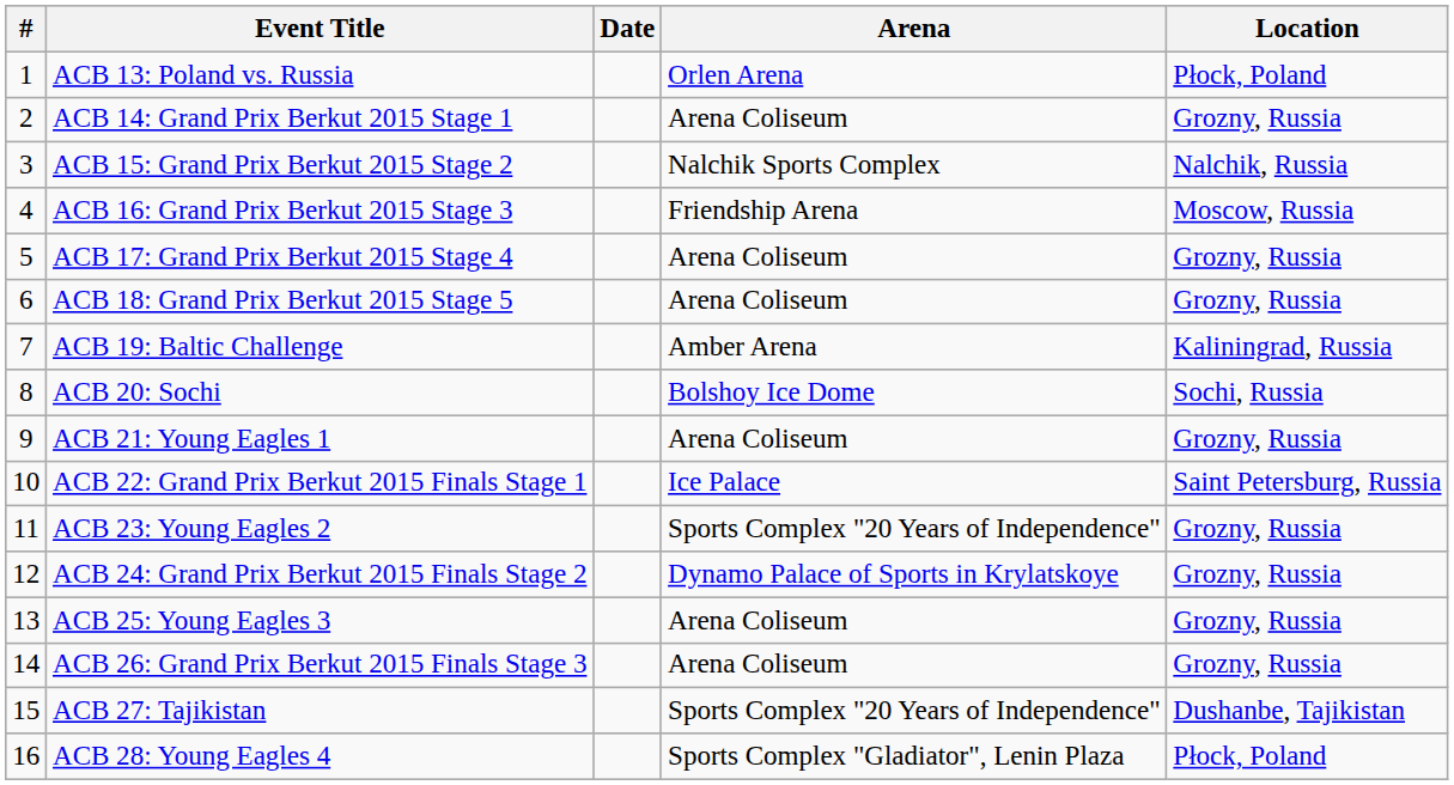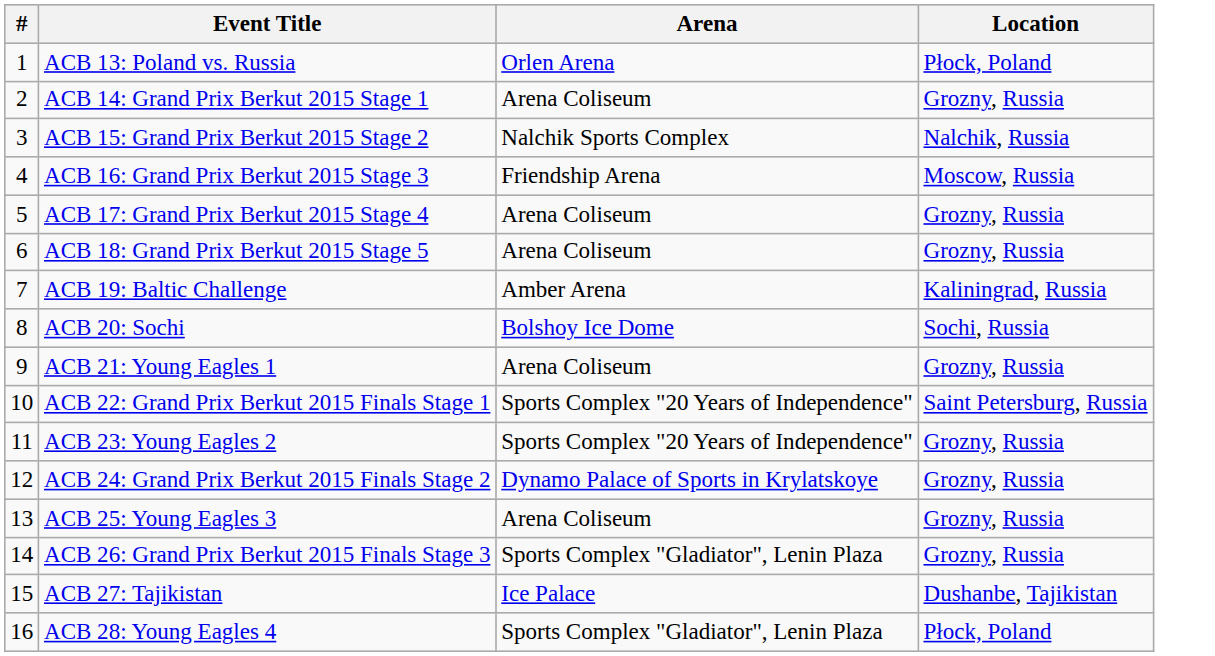- column: Date
ACB 22: Grand Prix Berkut 2015 Finals Stage 1 | Arena: Ice Palace -> Sports Complex "20 Years of Independence"
ACB 26: Grand Prix Berkut 2015 Finals Stage 3 | Arena: Arena Coliseum -> Sports Complex "Gladiator", Lenin Plaza
ACB 27: Tajikistan | Arena: Sports Complex "20 Years of Independence" -> Ice Palace
